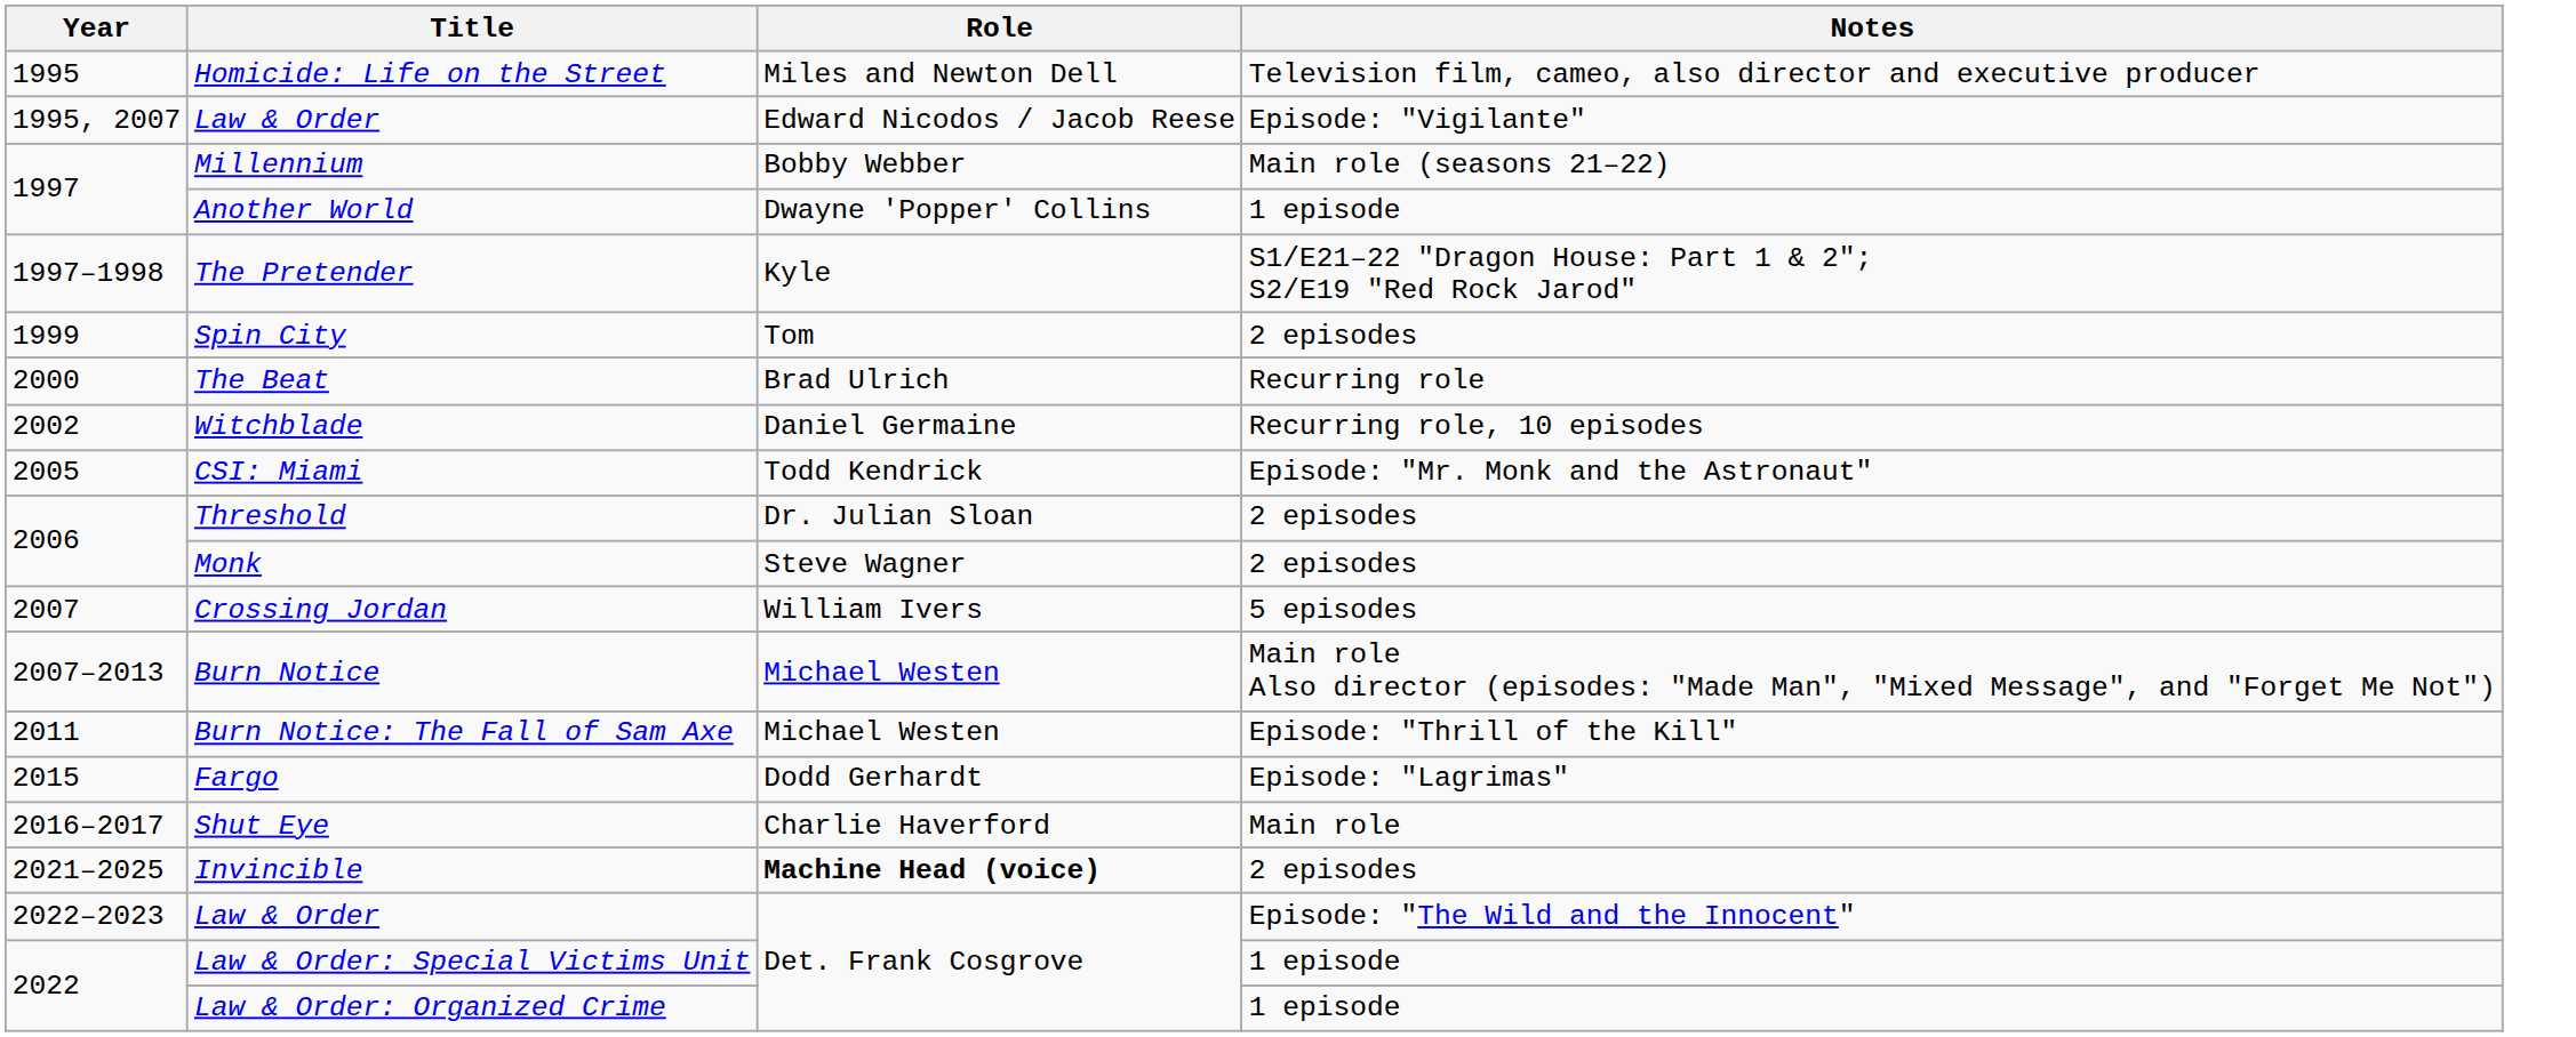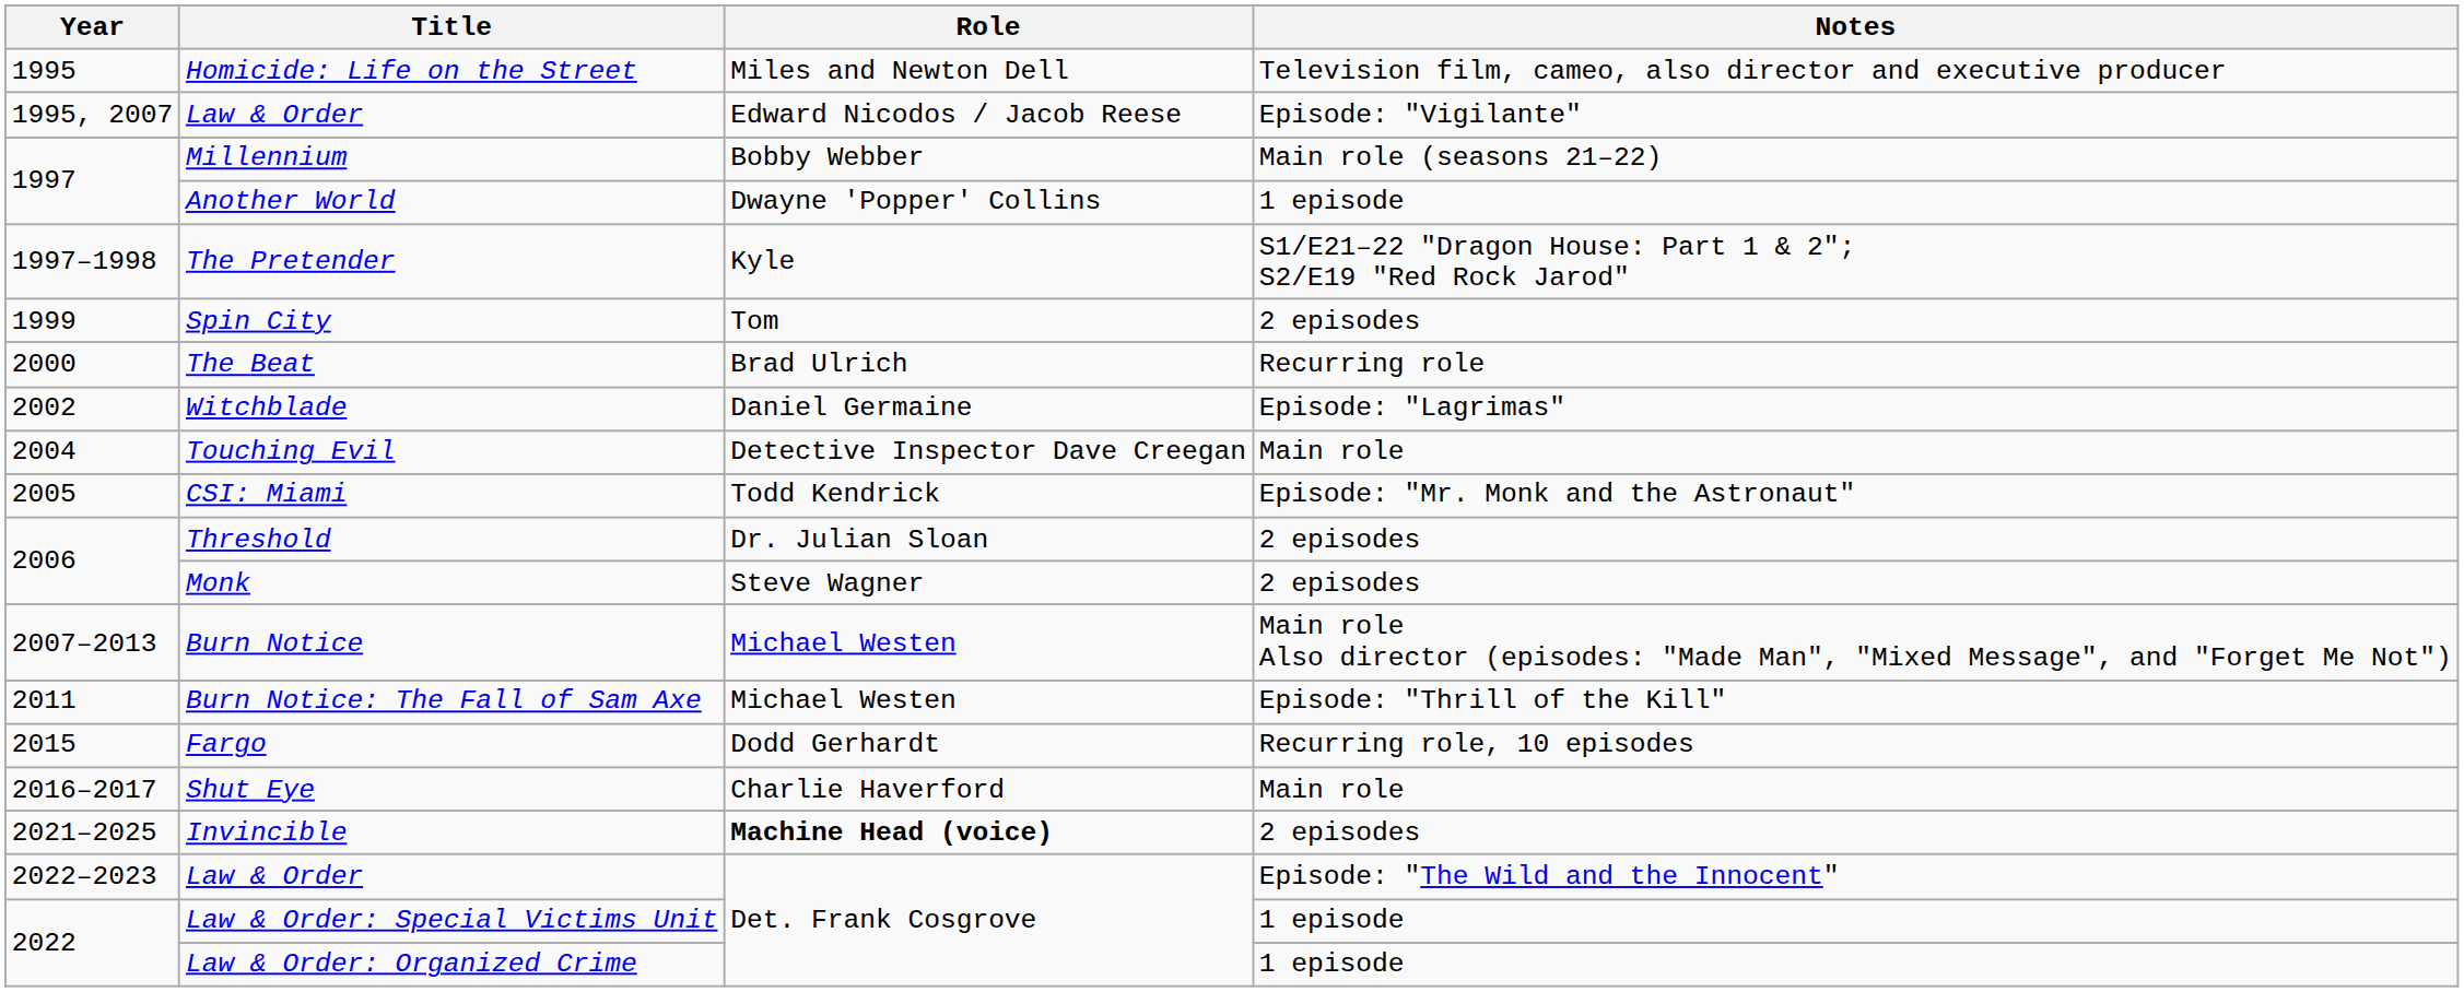Witchblade | Notes: Recurring role, 10 episodes -> Episode: "Lagrimas"
+ row: 2004 | Touching Evil | Detective Inspector Dave Creegan | Main role
- row: 2007 | Crossing Jordan | William Ivers | 5 episodes
Fargo | Notes: Episode: "Lagrimas" -> Recurring role, 10 episodes
